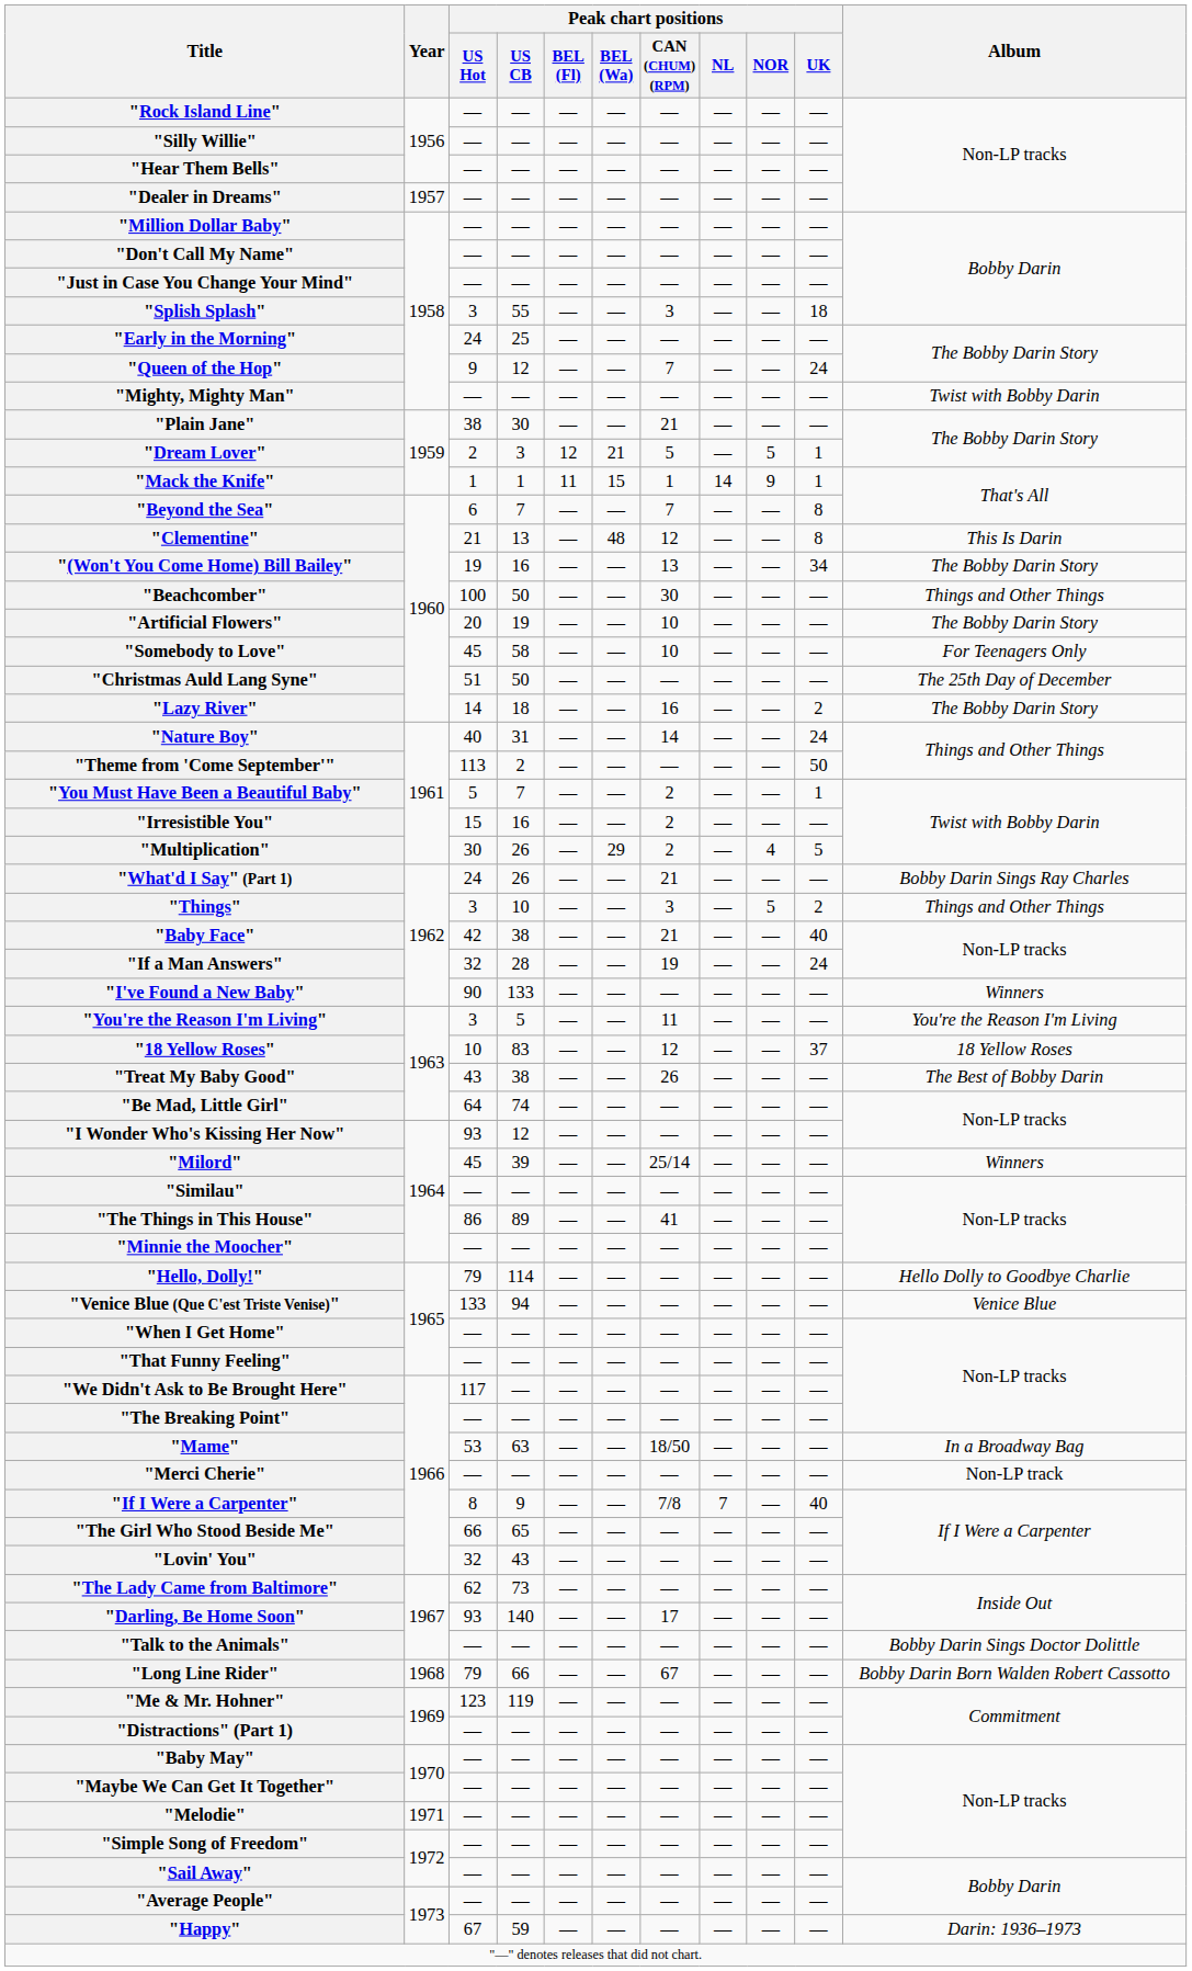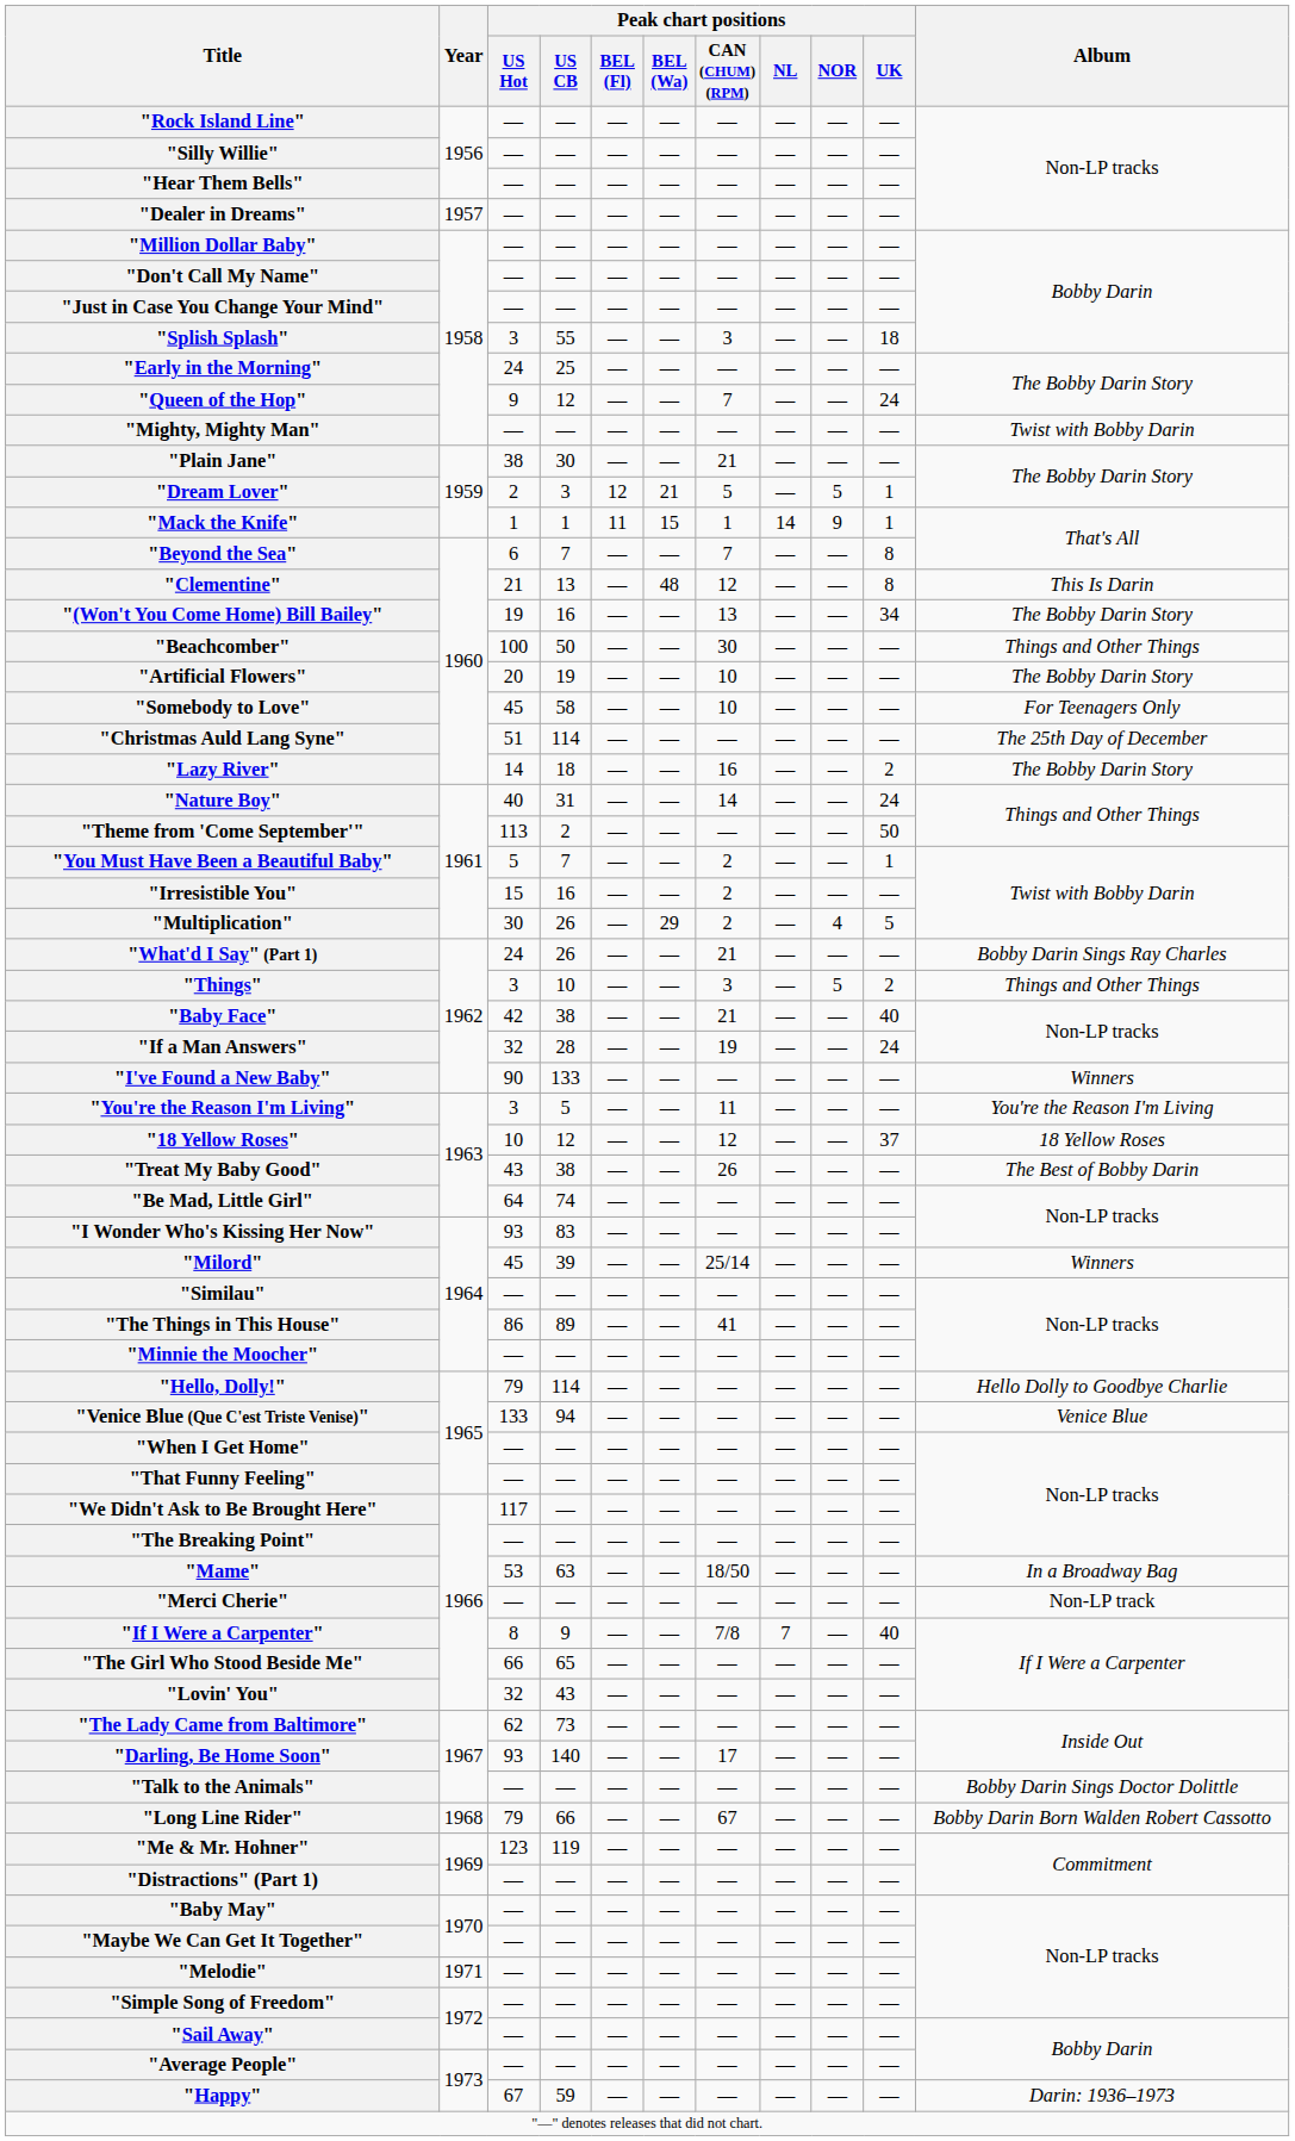"Christmas Auld Lang Syne" | Peak chart positions / US CB: 50 -> 114
"18 Yellow Roses" | Peak chart positions / US CB: 83 -> 12
"I Wonder Who's Kissing Her Now" | Peak chart positions / US CB: 12 -> 83
